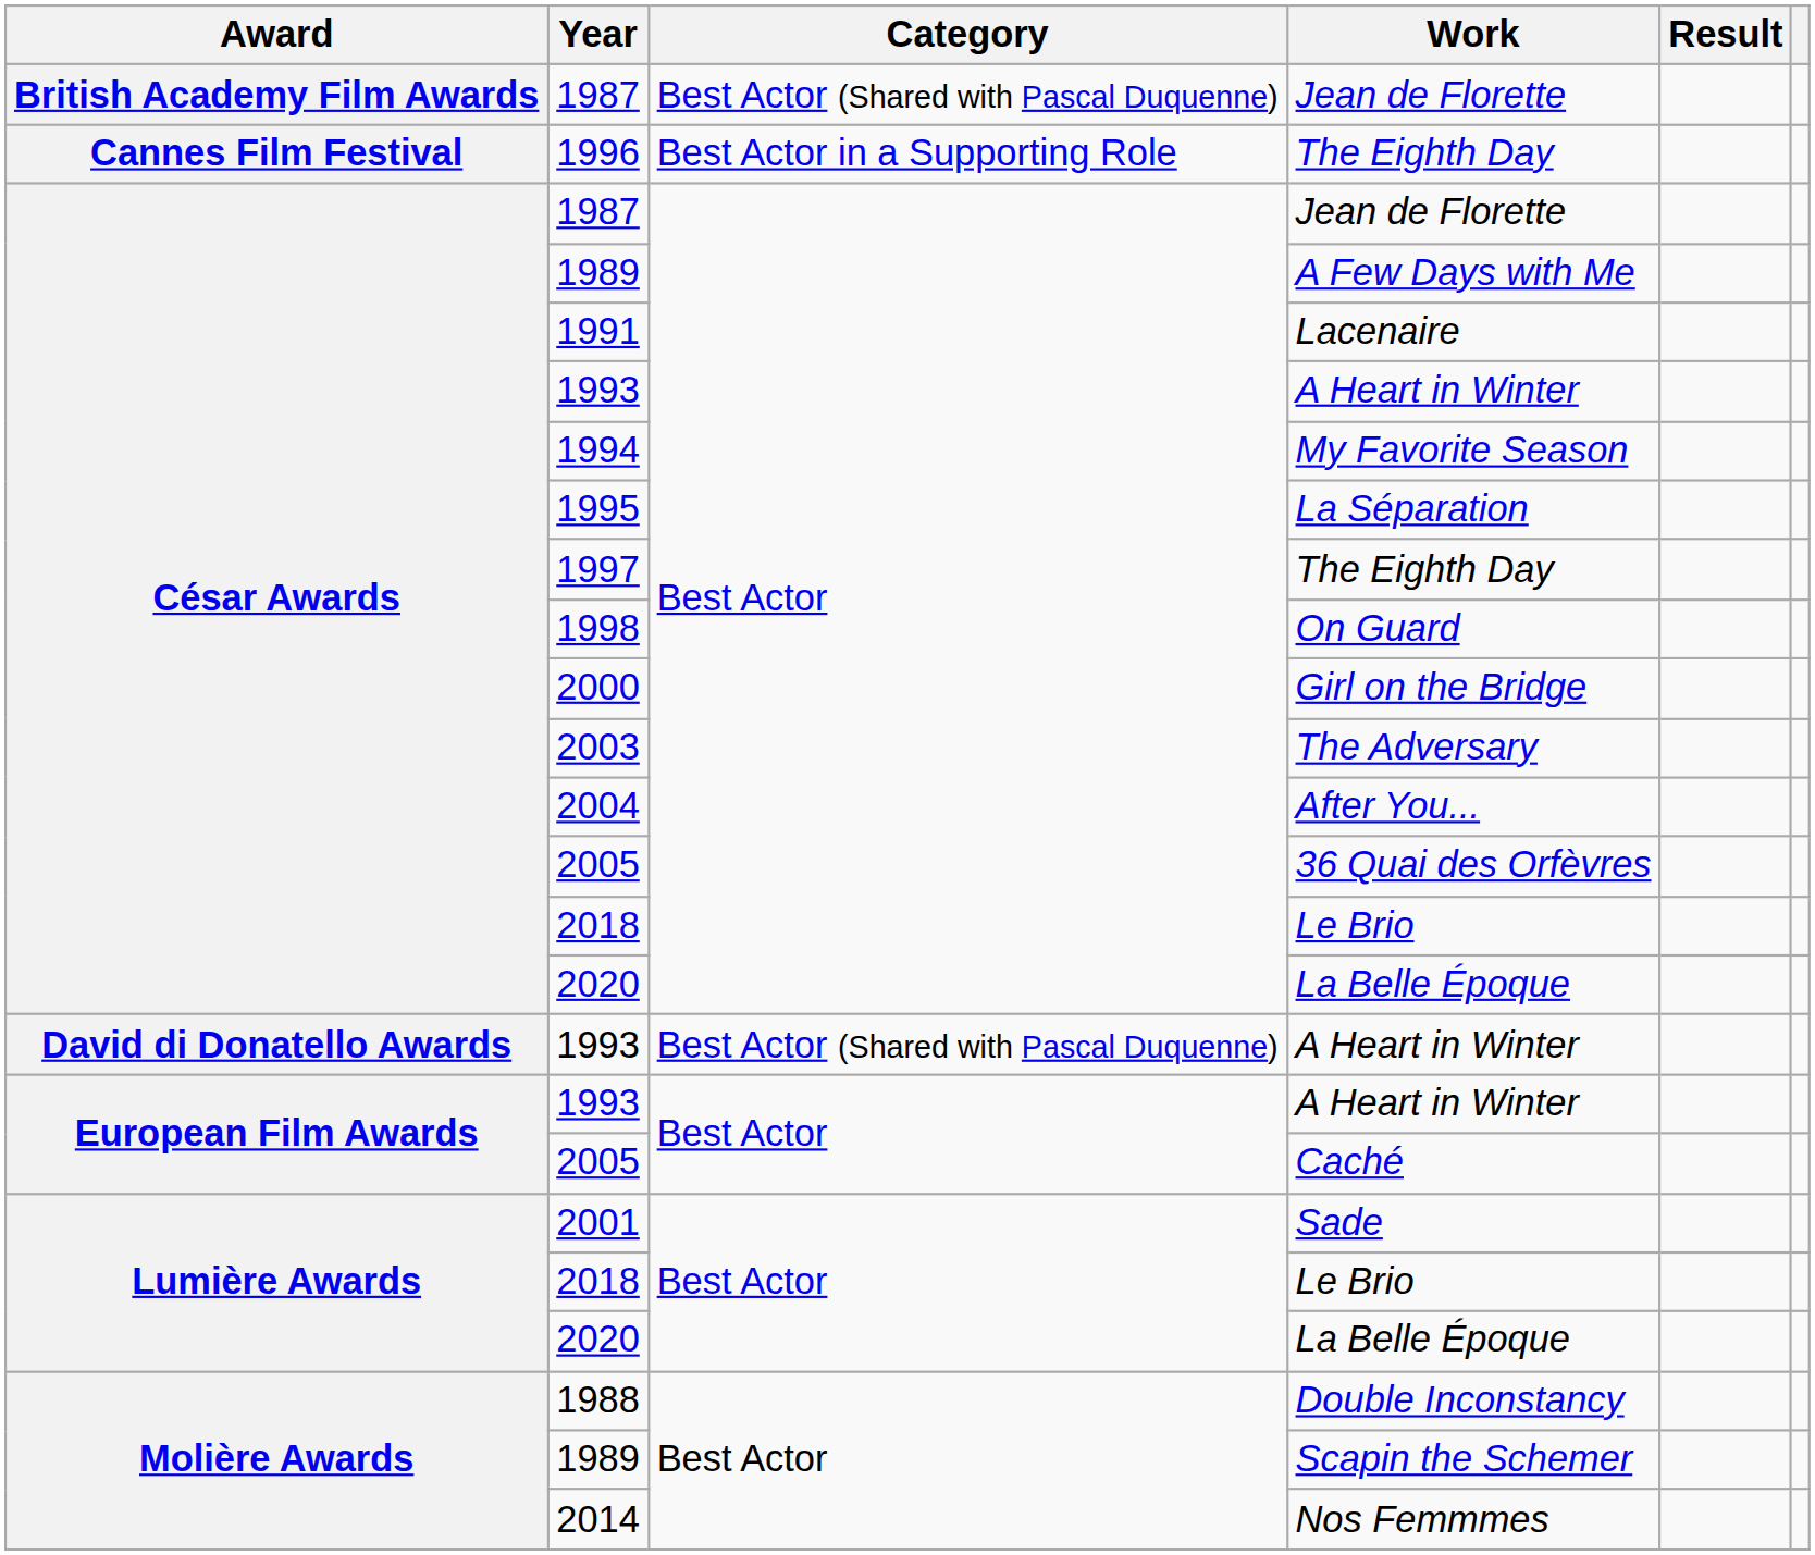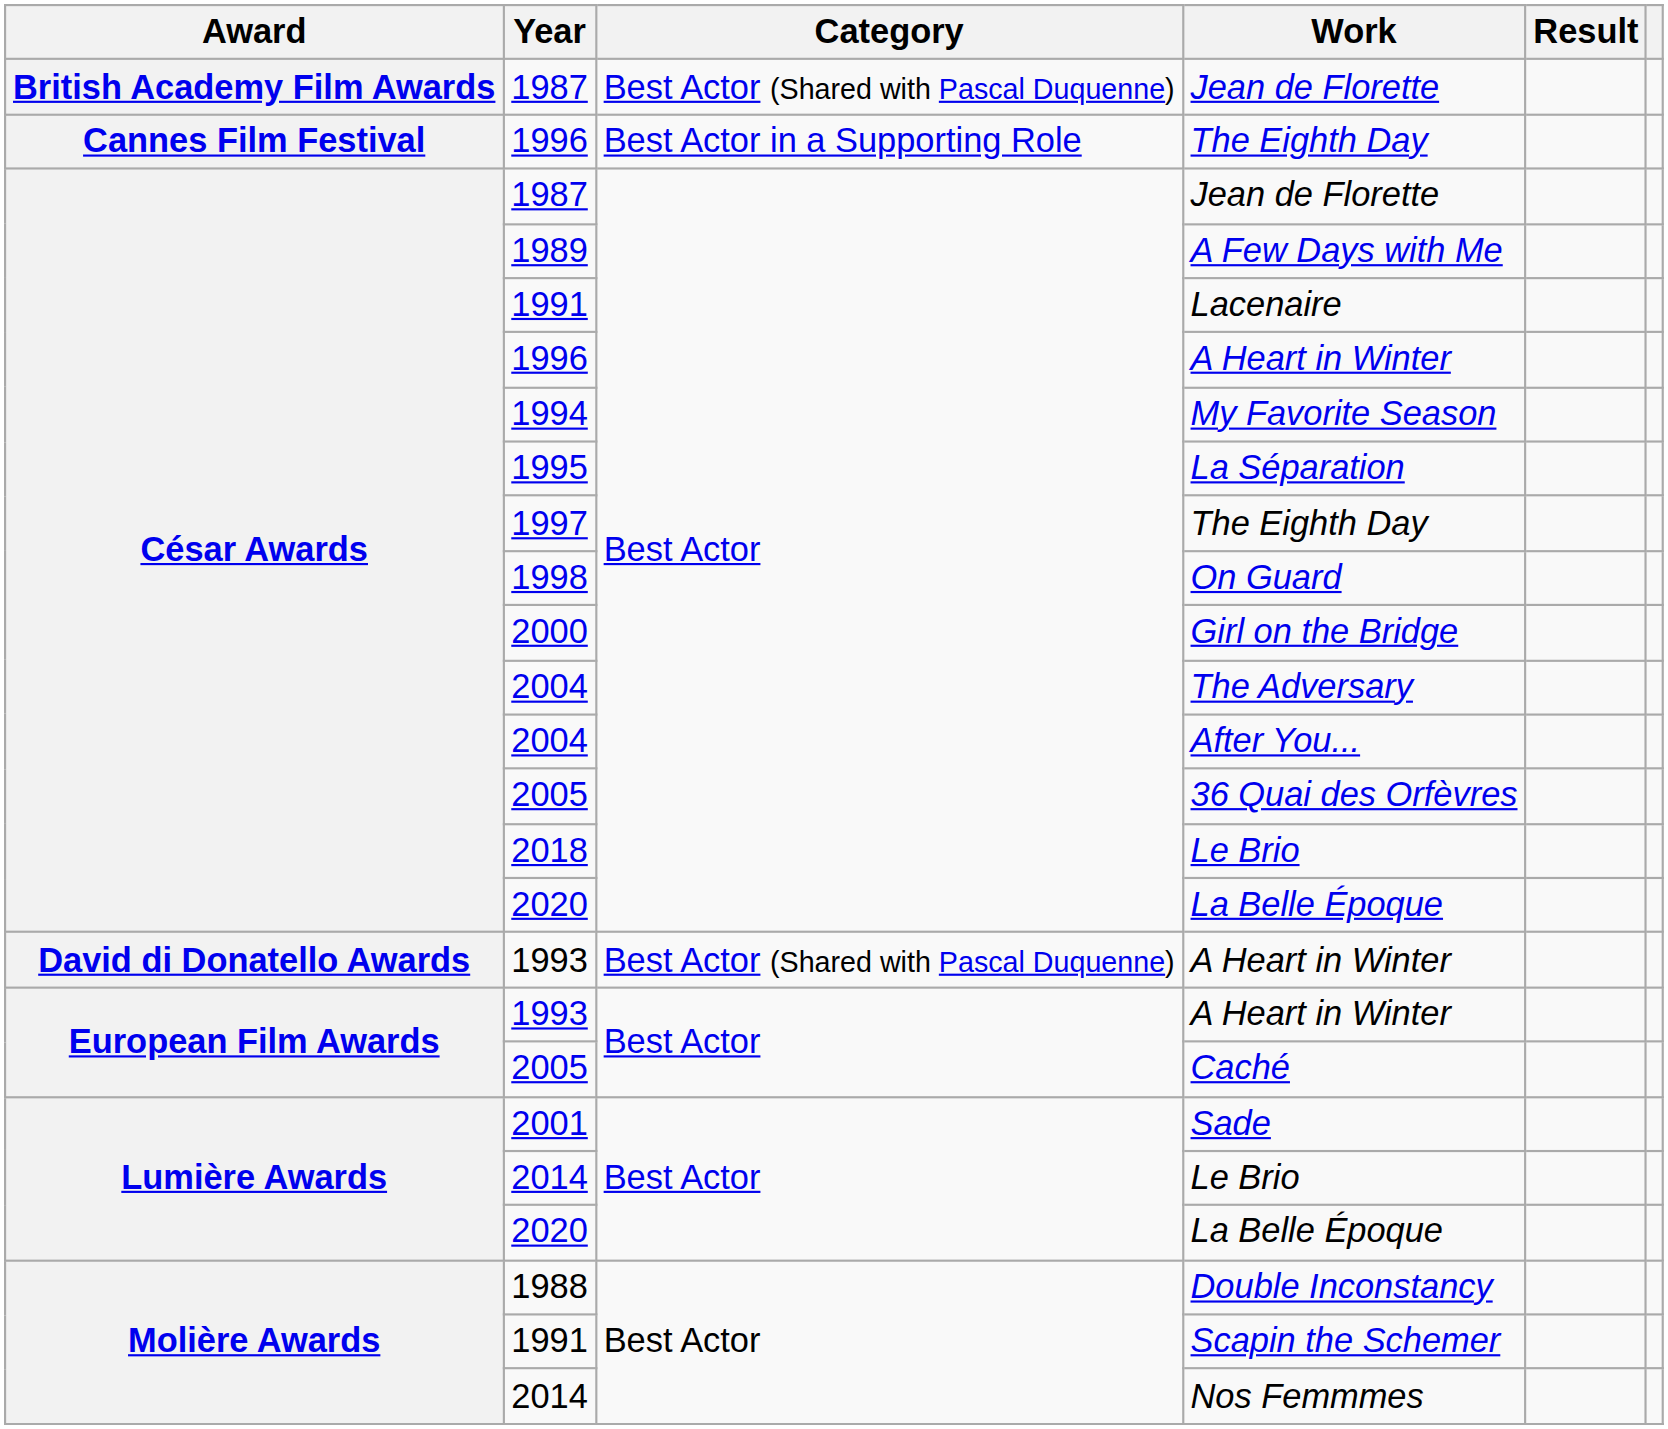César Awards / A Heart in Winter | Year: 1993 -> 1996
The Adversary | Year: 2003 -> 2004
Lumière Awards / Le Brio | Year: 2018 -> 2014
Scapin the Schemer | Year: 1989 -> 1991
